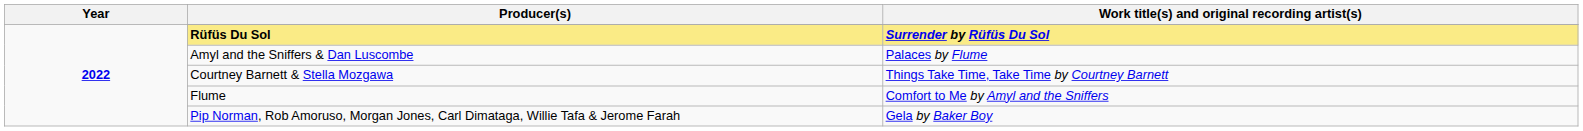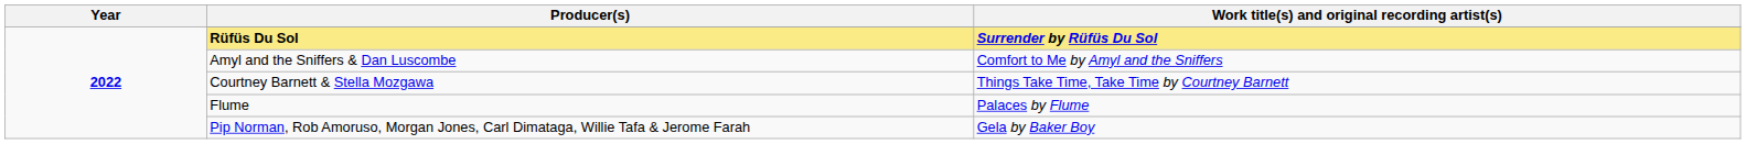Amyl and the Sniffers & Dan Luscombe | Work title(s) and original recording artist(s): Palaces by Flume -> Comfort to Me by Amyl and the Sniffers
Flume | Work title(s) and original recording artist(s): Comfort to Me by Amyl and the Sniffers -> Palaces by Flume
